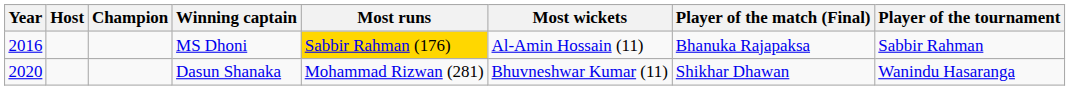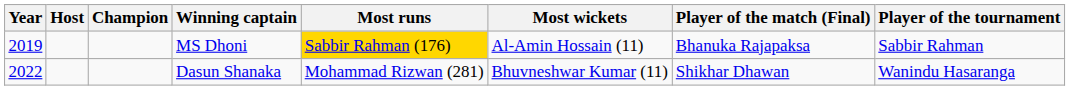MS Dhoni | Year: 2016 -> 2019
Dasun Shanaka | Year: 2020 -> 2022
